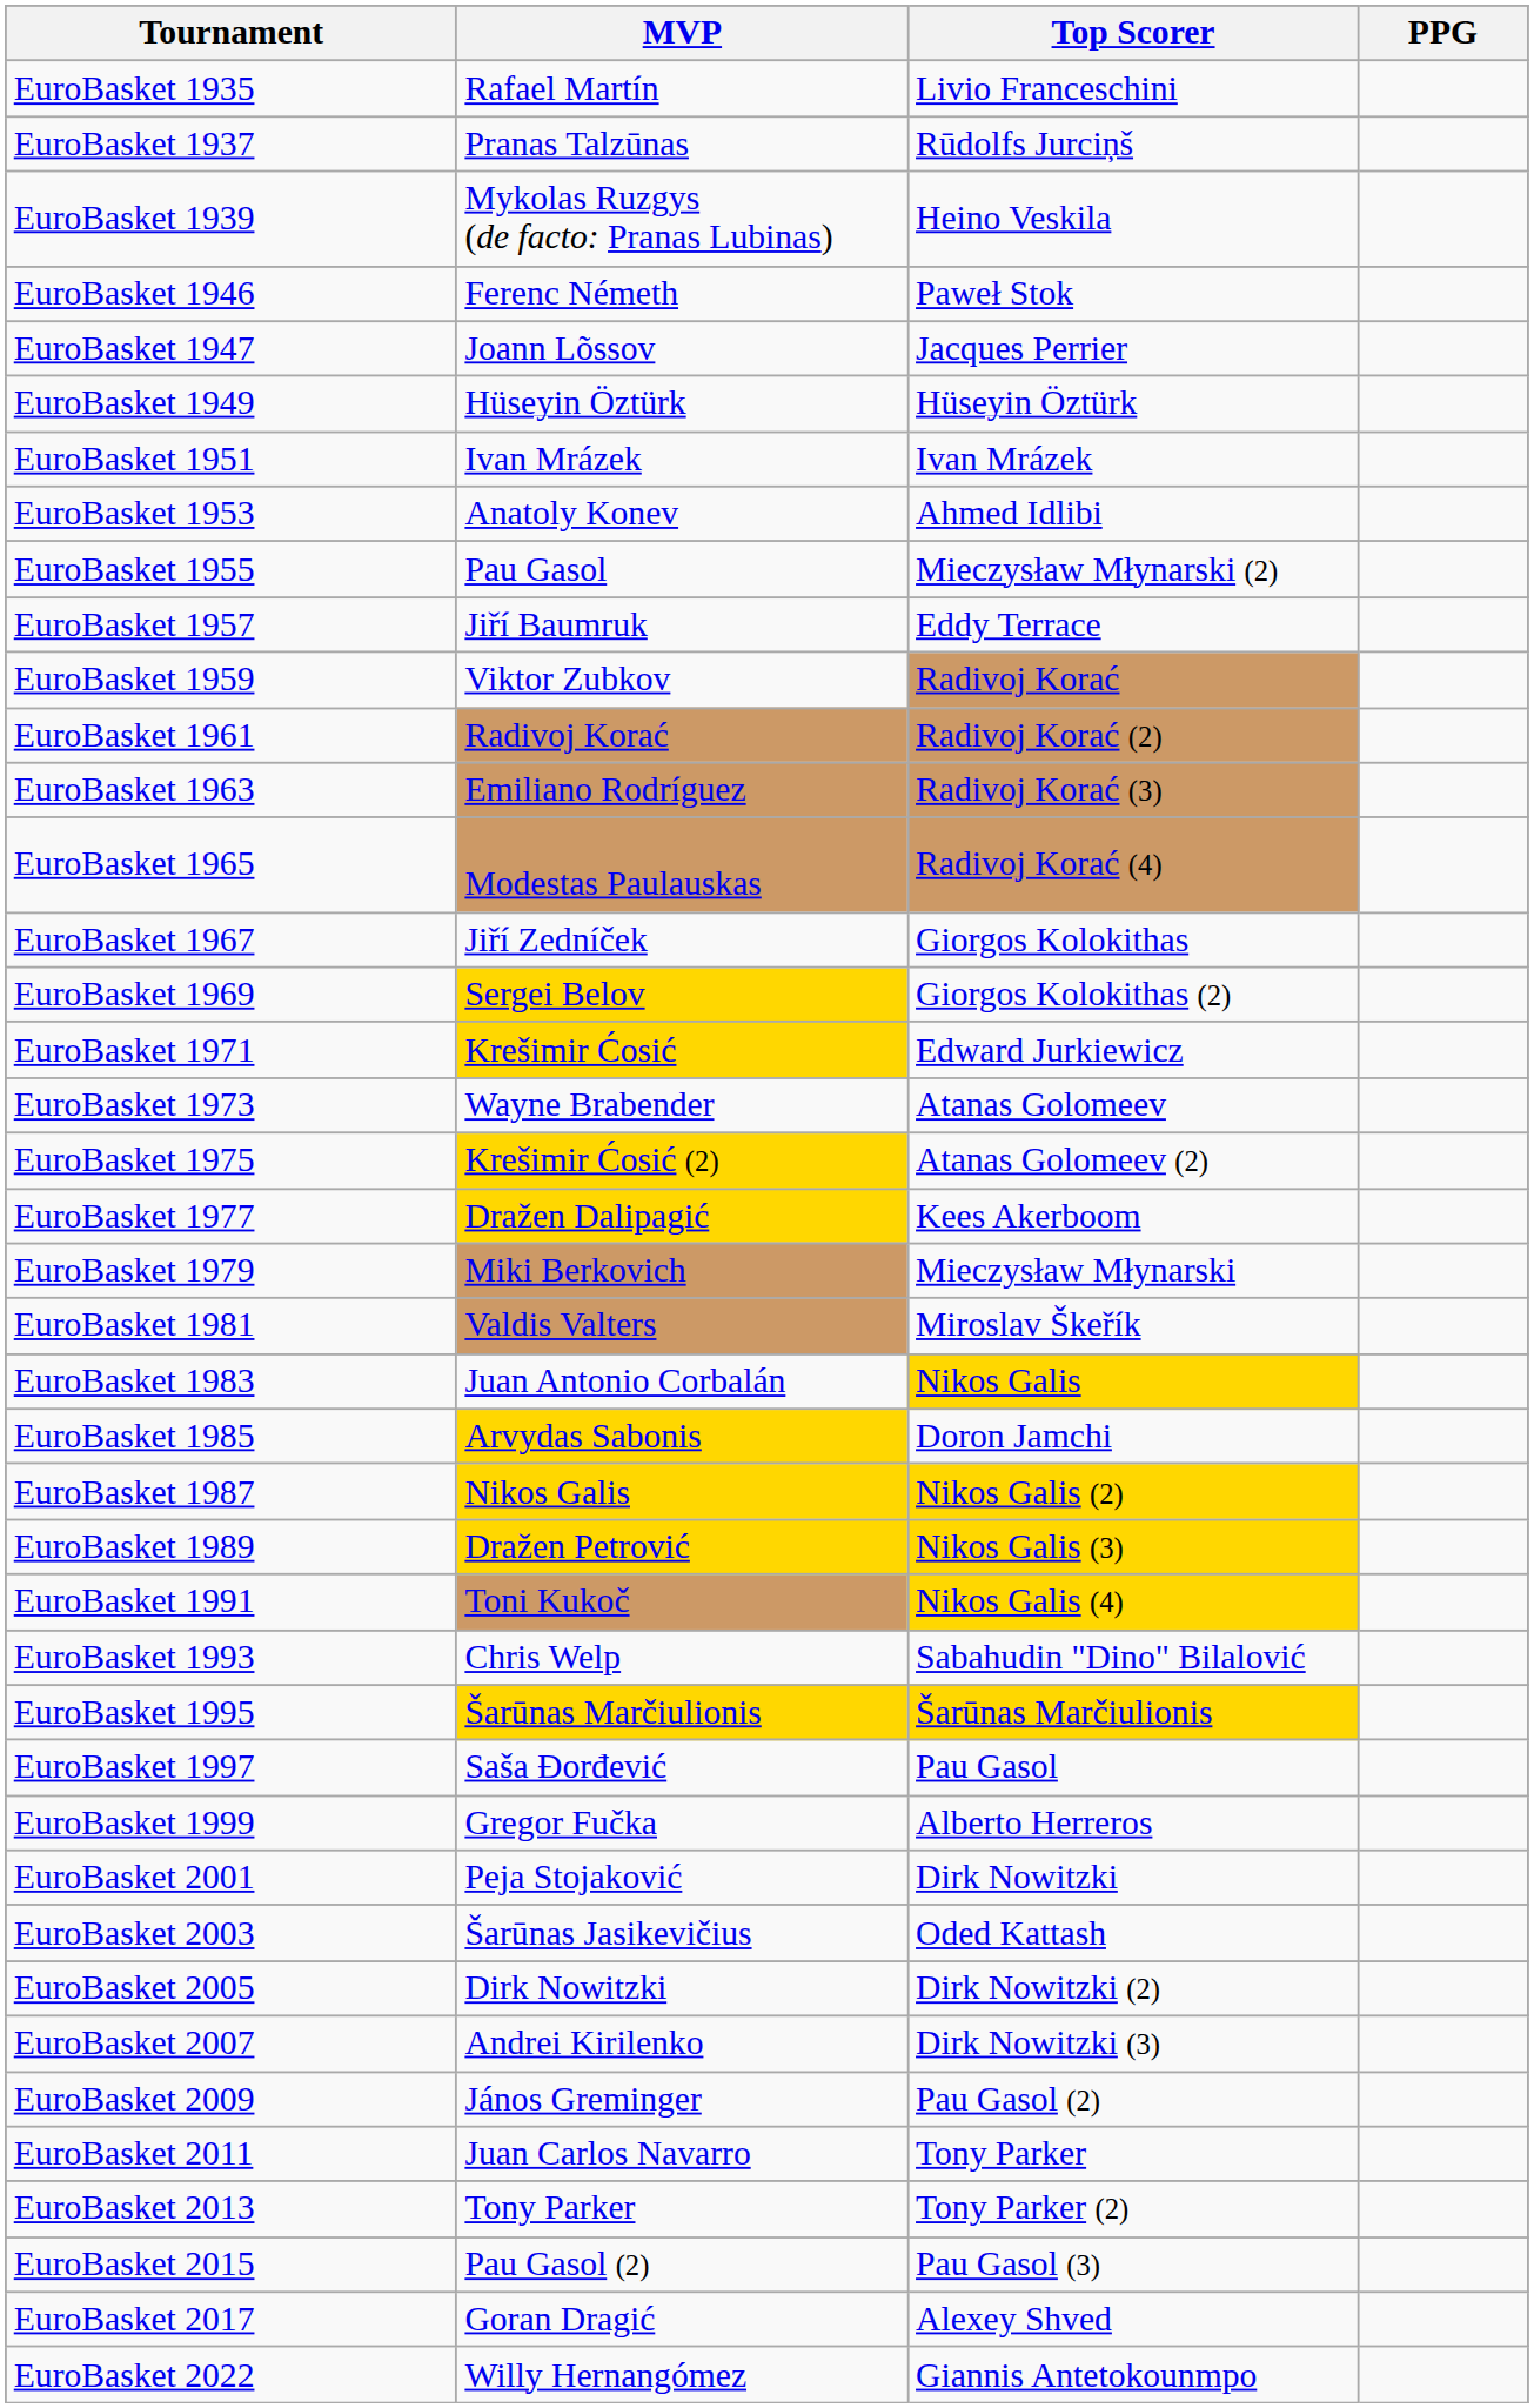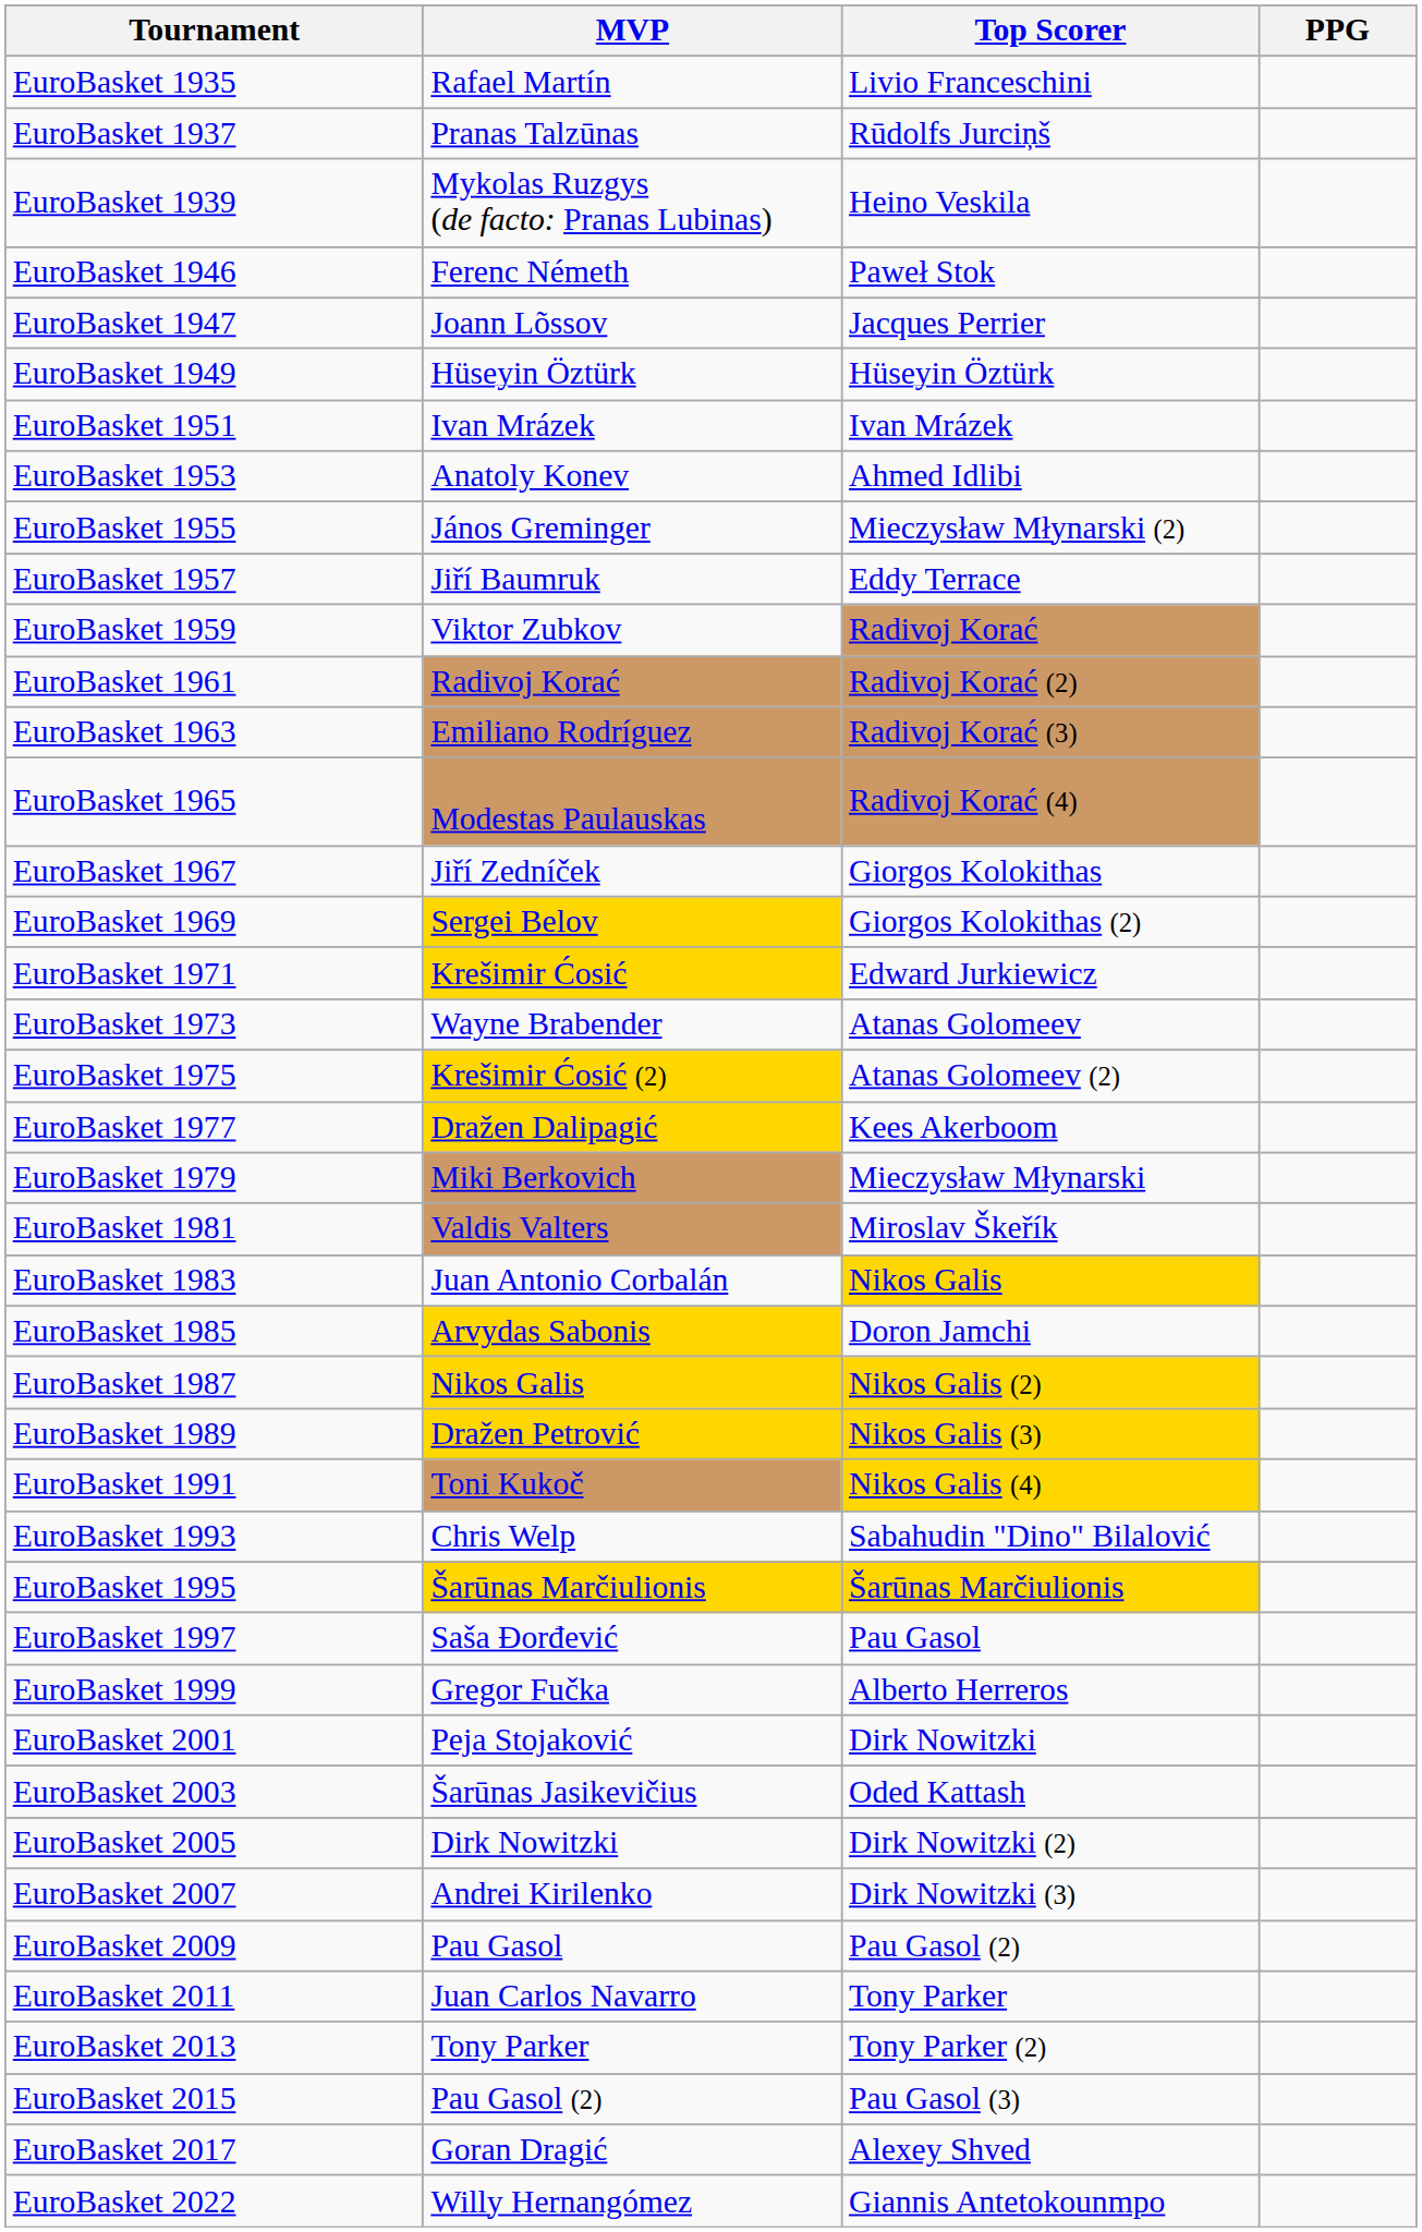EuroBasket 1955 | MVP: Pau Gasol -> János Greminger
EuroBasket 2009 | MVP: János Greminger -> Pau Gasol
